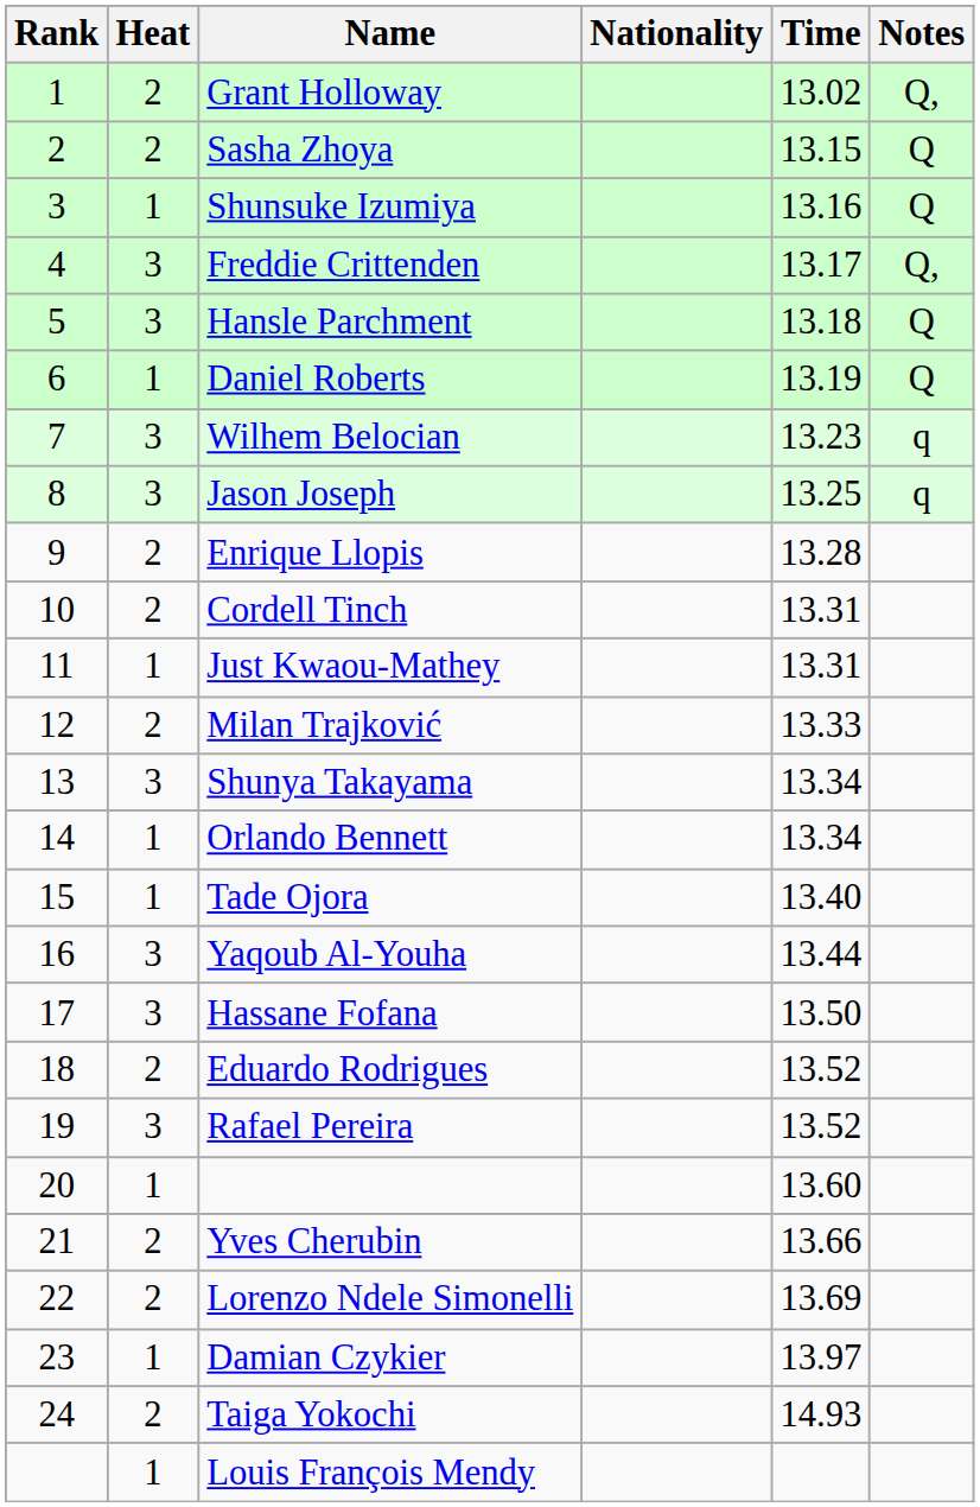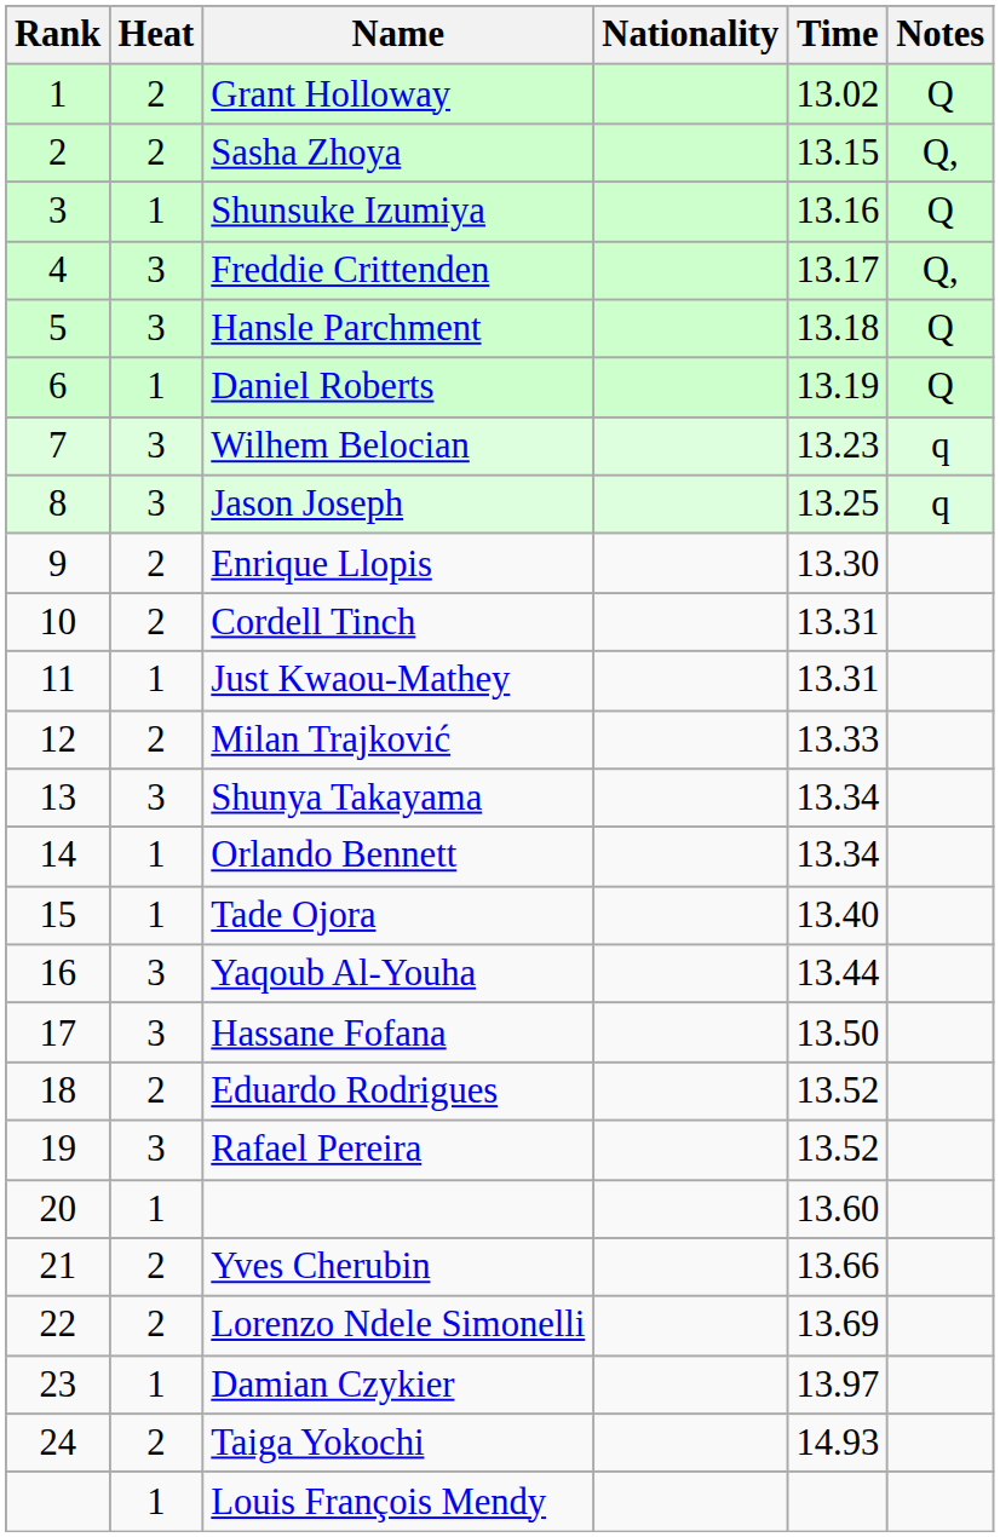Grant Holloway | Notes: Q, -> Q
Sasha Zhoya | Notes: Q -> Q,
Enrique Llopis | Time: 13.28 -> 13.30
